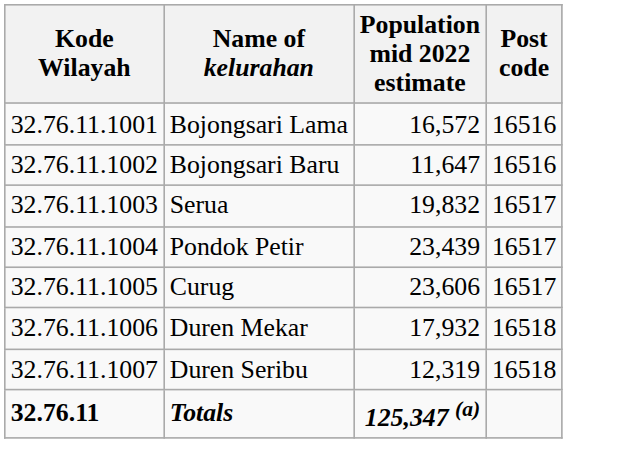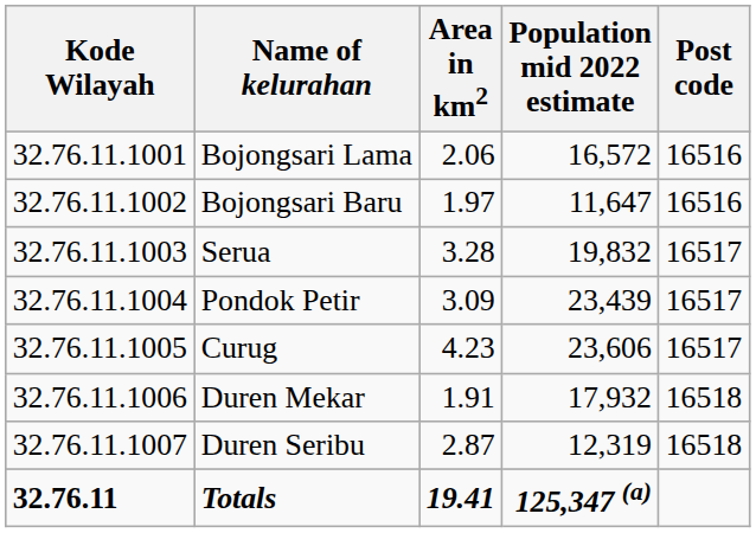+ column: Area in km2 | 2.06 | 1.97 | 3.28 | 3.09 | 4.23 | 1.91 | 2.87 | 19.41
